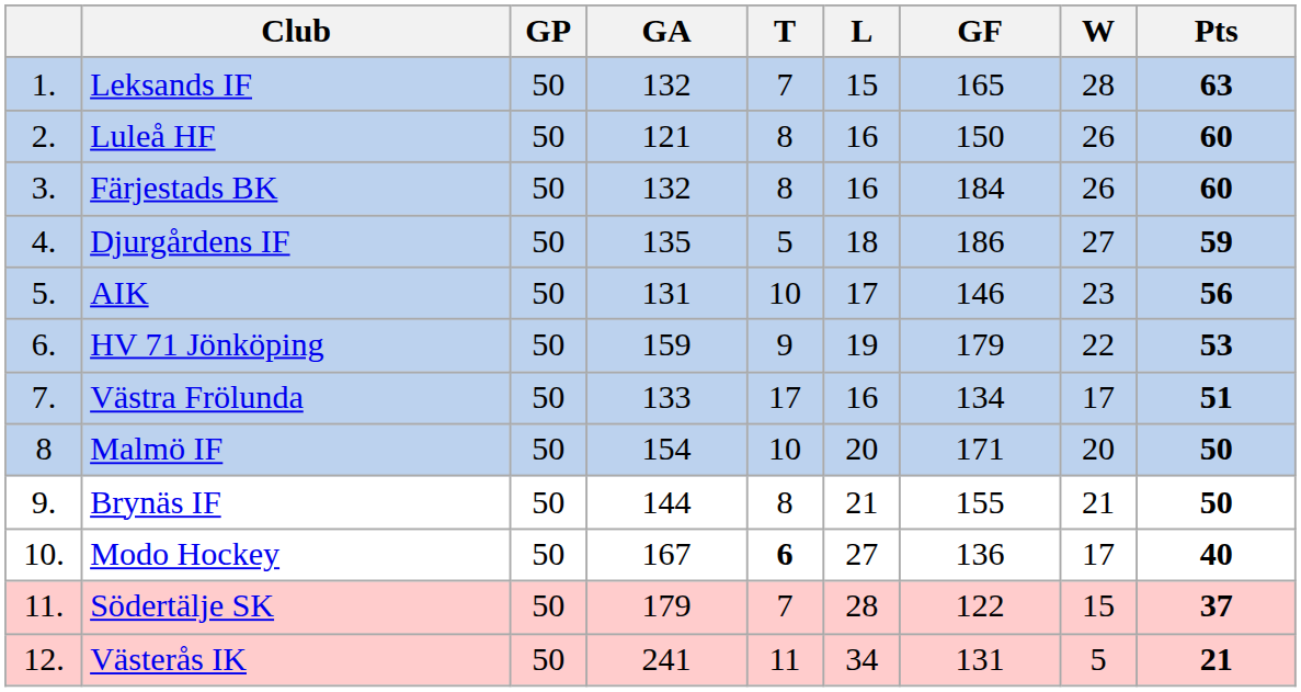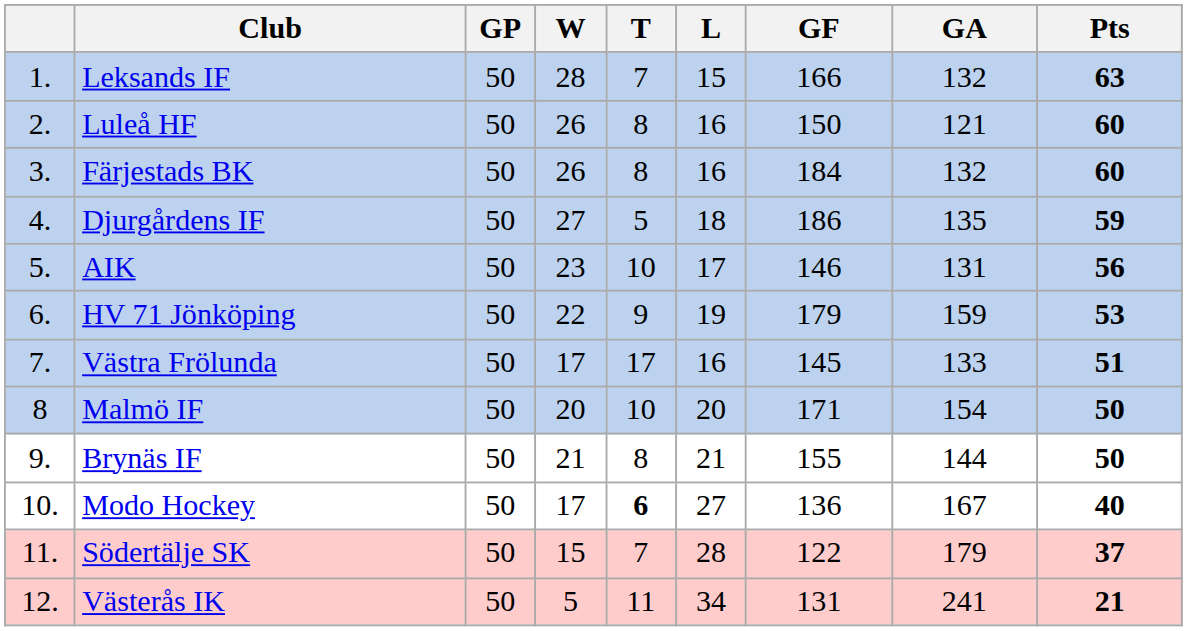columns swapped: W <-> GA
Leksands IF | GF: 165 -> 166
Västra Frölunda | GF: 134 -> 145
